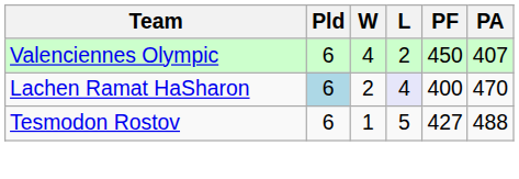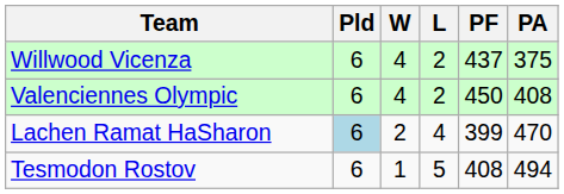+ row: Willwood Vicenza | 6 | 4 | 2 | 437 | 375
Valenciennes Olympic | PA: 407 -> 408
Lachen Ramat HaSharon | L: lavender background -> no background
Lachen Ramat HaSharon | PF: 400 -> 399
Tesmodon Rostov | PF: 427 -> 408
Tesmodon Rostov | PA: 488 -> 494
